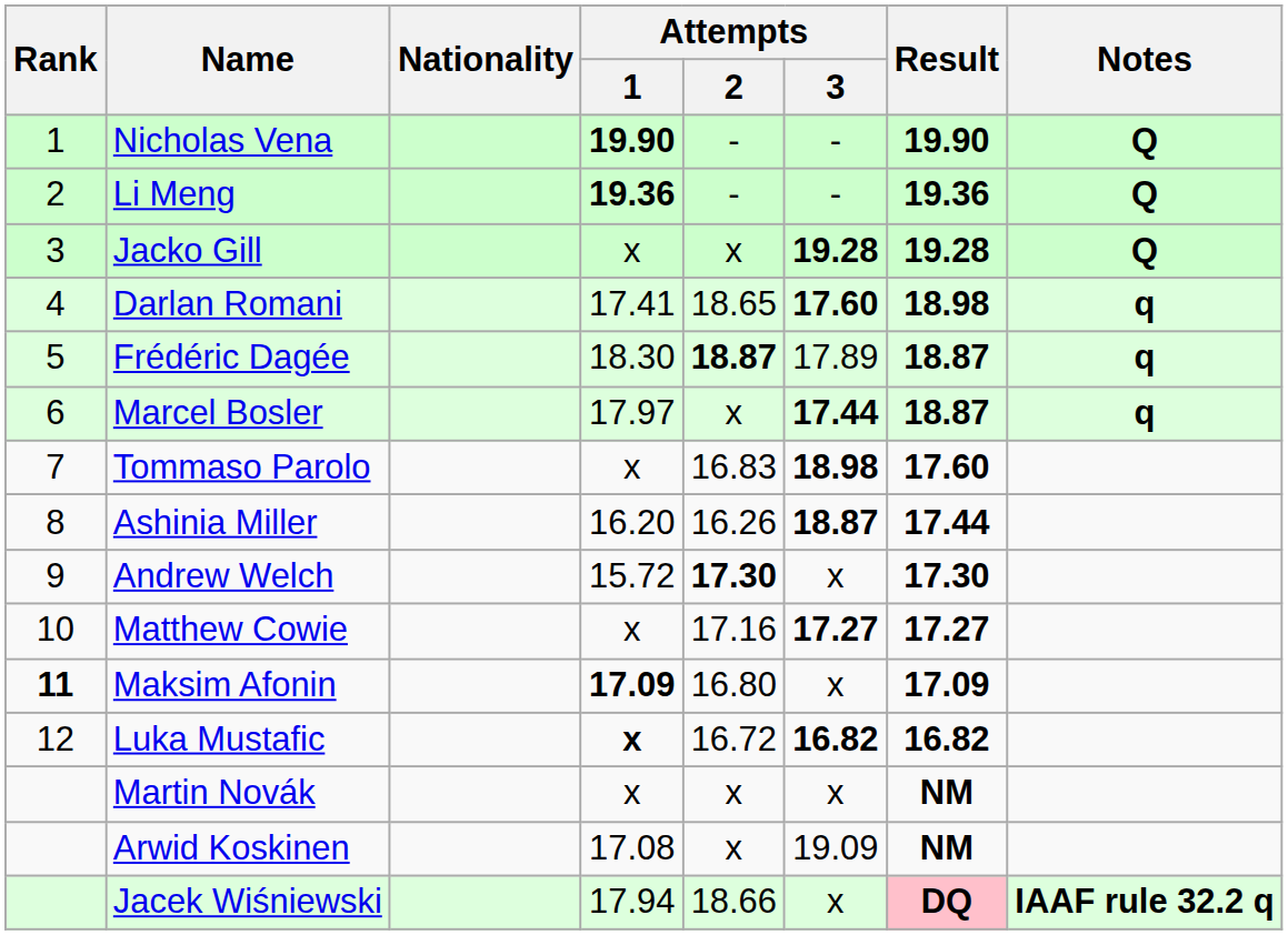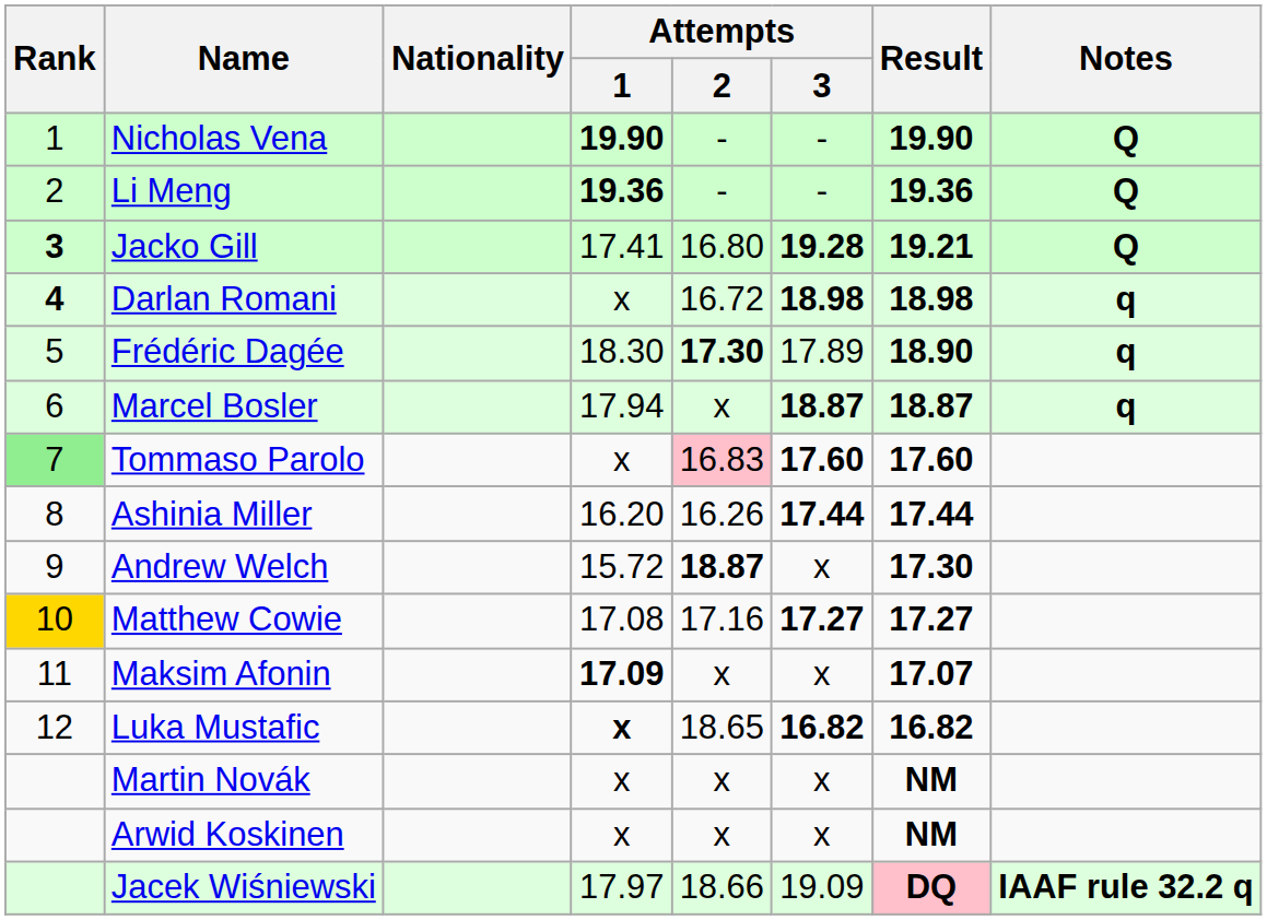Jacko Gill | Rank: normal -> bold
Jacko Gill | Attempts / 1: x -> 17.41
Jacko Gill | Attempts / 2: x -> 16.80
Jacko Gill | Result: 19.28 -> 19.21
Darlan Romani | Rank: normal -> bold
Darlan Romani | Attempts / 1: 17.41 -> x
Darlan Romani | Attempts / 2: 18.65 -> 16.72
Darlan Romani | Attempts / 3: 17.60 -> 18.98
Frédéric Dagée | Attempts / 2: 18.87 -> 17.30
Frédéric Dagée | Result: 18.87 -> 18.90
Marcel Bosler | Attempts / 1: 17.97 -> 17.94
Marcel Bosler | Attempts / 3: 17.44 -> 18.87
Tommaso Parolo | Rank: no background -> lightgreen background
Tommaso Parolo | Attempts / 2: no background -> pink background
Tommaso Parolo | Attempts / 3: 18.98 -> 17.60
Ashinia Miller | Attempts / 3: 18.87 -> 17.44
Andrew Welch | Attempts / 2: 17.30 -> 18.87
Matthew Cowie | Rank: no background -> gold background
Matthew Cowie | Attempts / 1: x -> 17.08
Maksim Afonin | Rank: bold -> normal
Maksim Afonin | Attempts / 2: 16.80 -> x
Maksim Afonin | Result: 17.09 -> 17.07
Luka Mustafic | Attempts / 2: 16.72 -> 18.65
Arwid Koskinen | Attempts / 1: 17.08 -> x
Arwid Koskinen | Attempts / 3: 19.09 -> x
Jacek Wiśniewski | Attempts / 1: 17.94 -> 17.97
Jacek Wiśniewski | Attempts / 3: x -> 19.09
